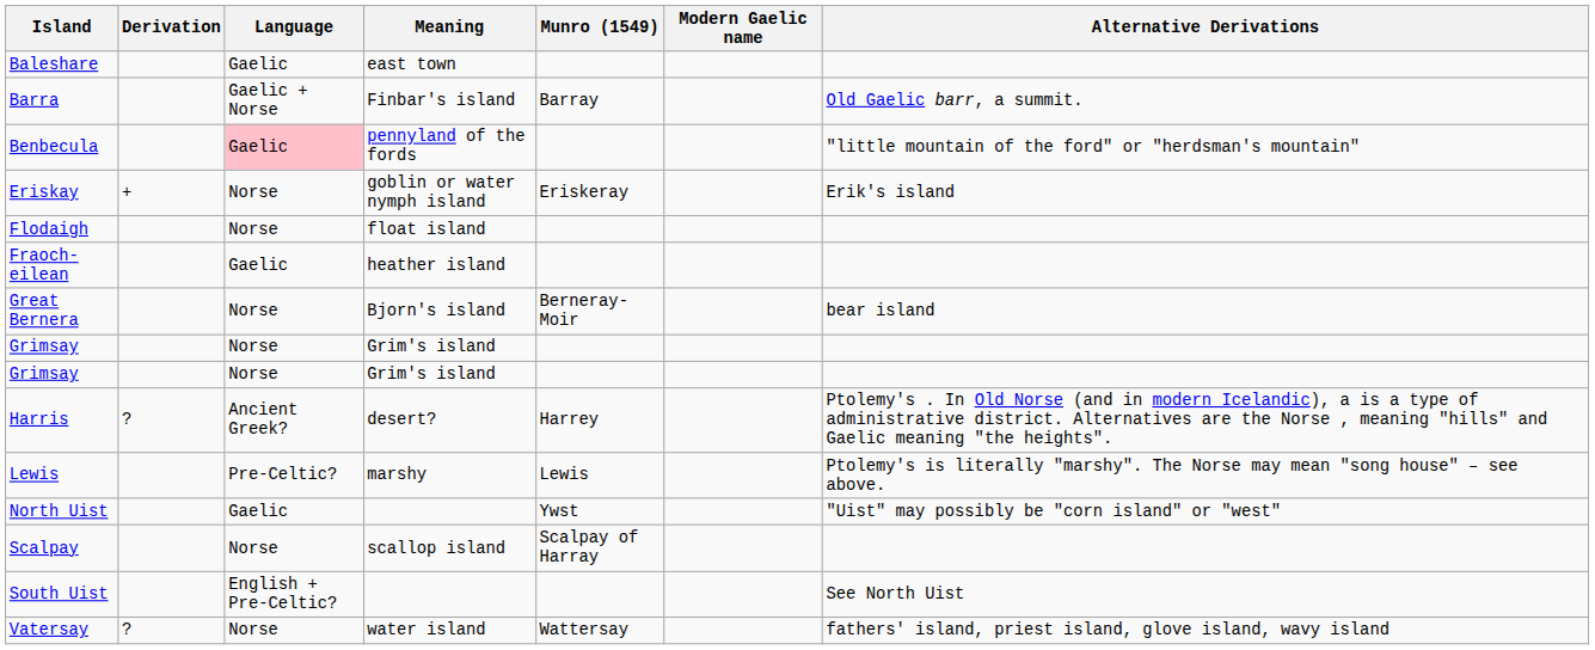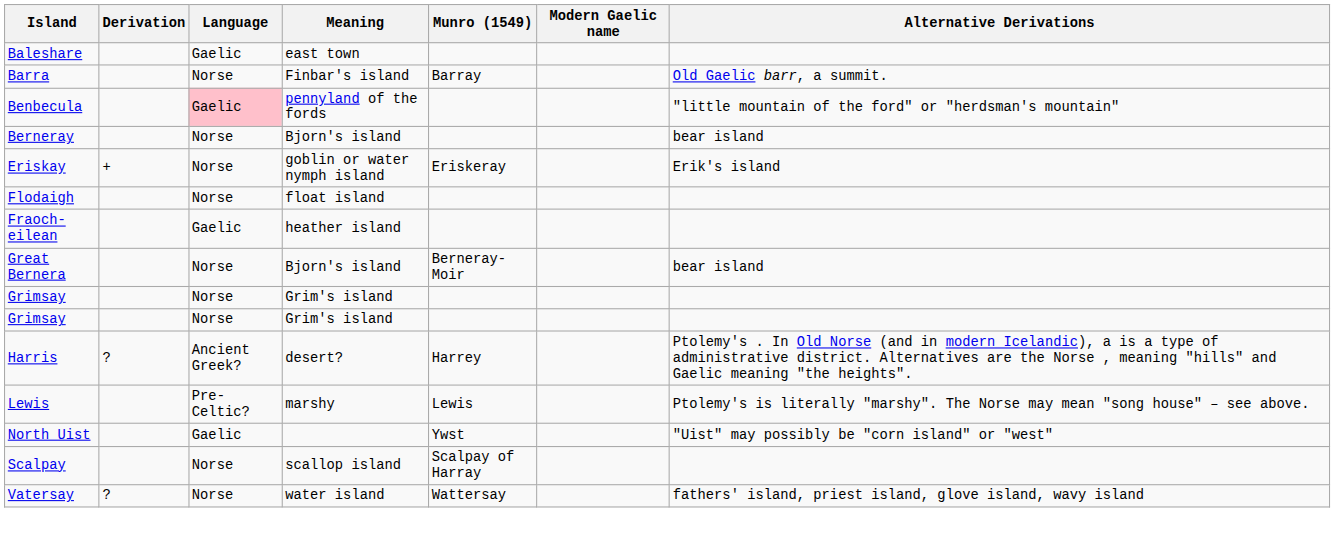Barra | Language: Gaelic + Norse -> Norse
+ row: Berneray | Norse | Bjorn's island | bear island
- row: South Uist | English + Pre-Celtic? | See North Uist
